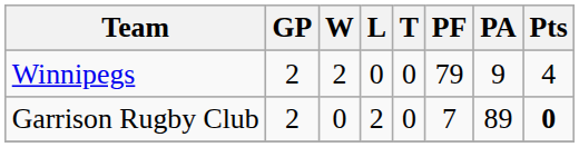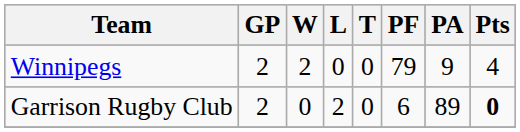Garrison Rugby Club | PF: 7 -> 6
